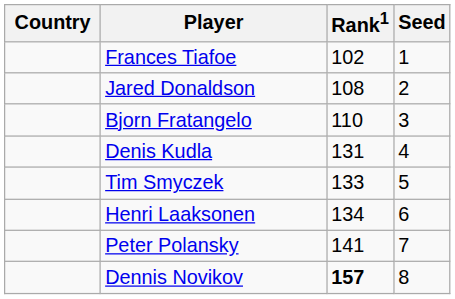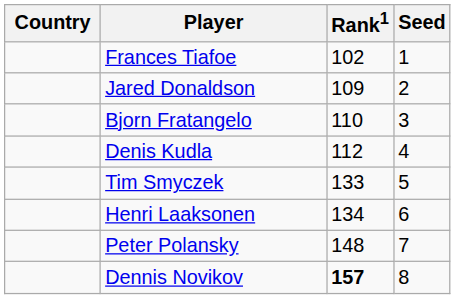Jared Donaldson | Rank1: 108 -> 109
Denis Kudla | Rank1: 131 -> 112
Peter Polansky | Rank1: 141 -> 148
